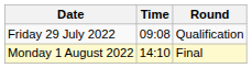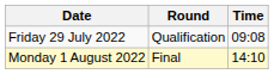columns swapped: Time <-> Round
